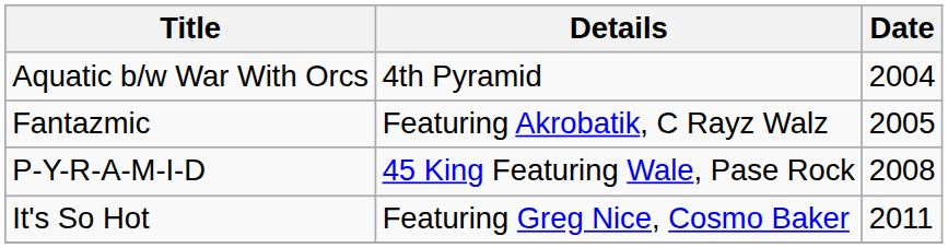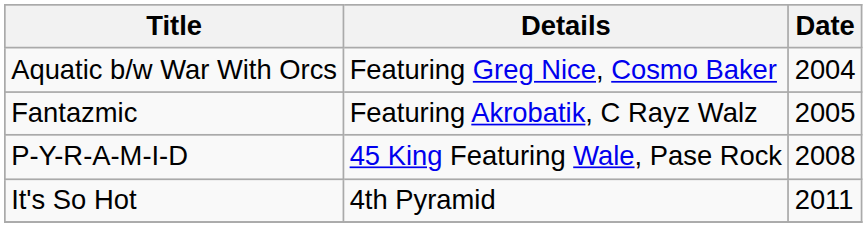Aquatic b/w War With Orcs | Details: 4th Pyramid -> Featuring Greg Nice, Cosmo Baker
It's So Hot | Details: Featuring Greg Nice, Cosmo Baker -> 4th Pyramid
